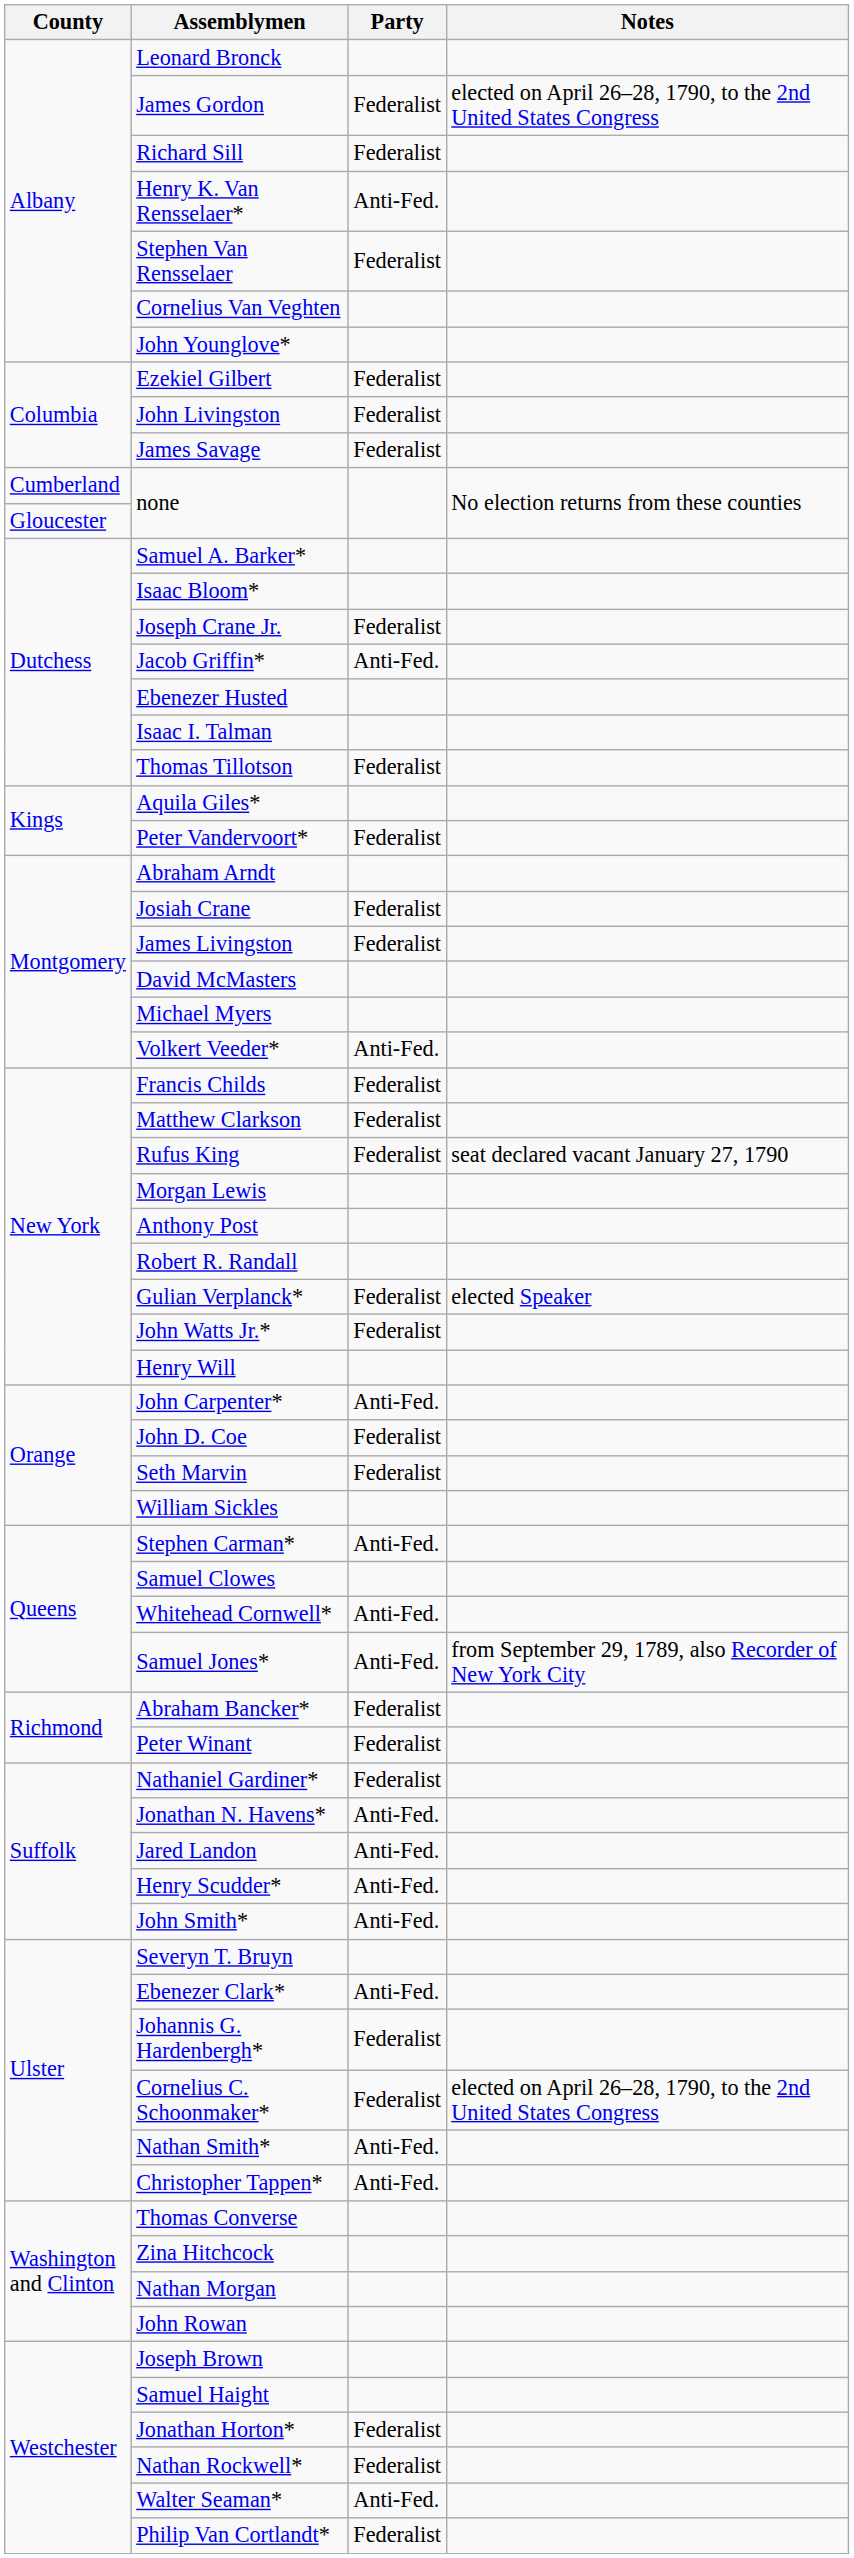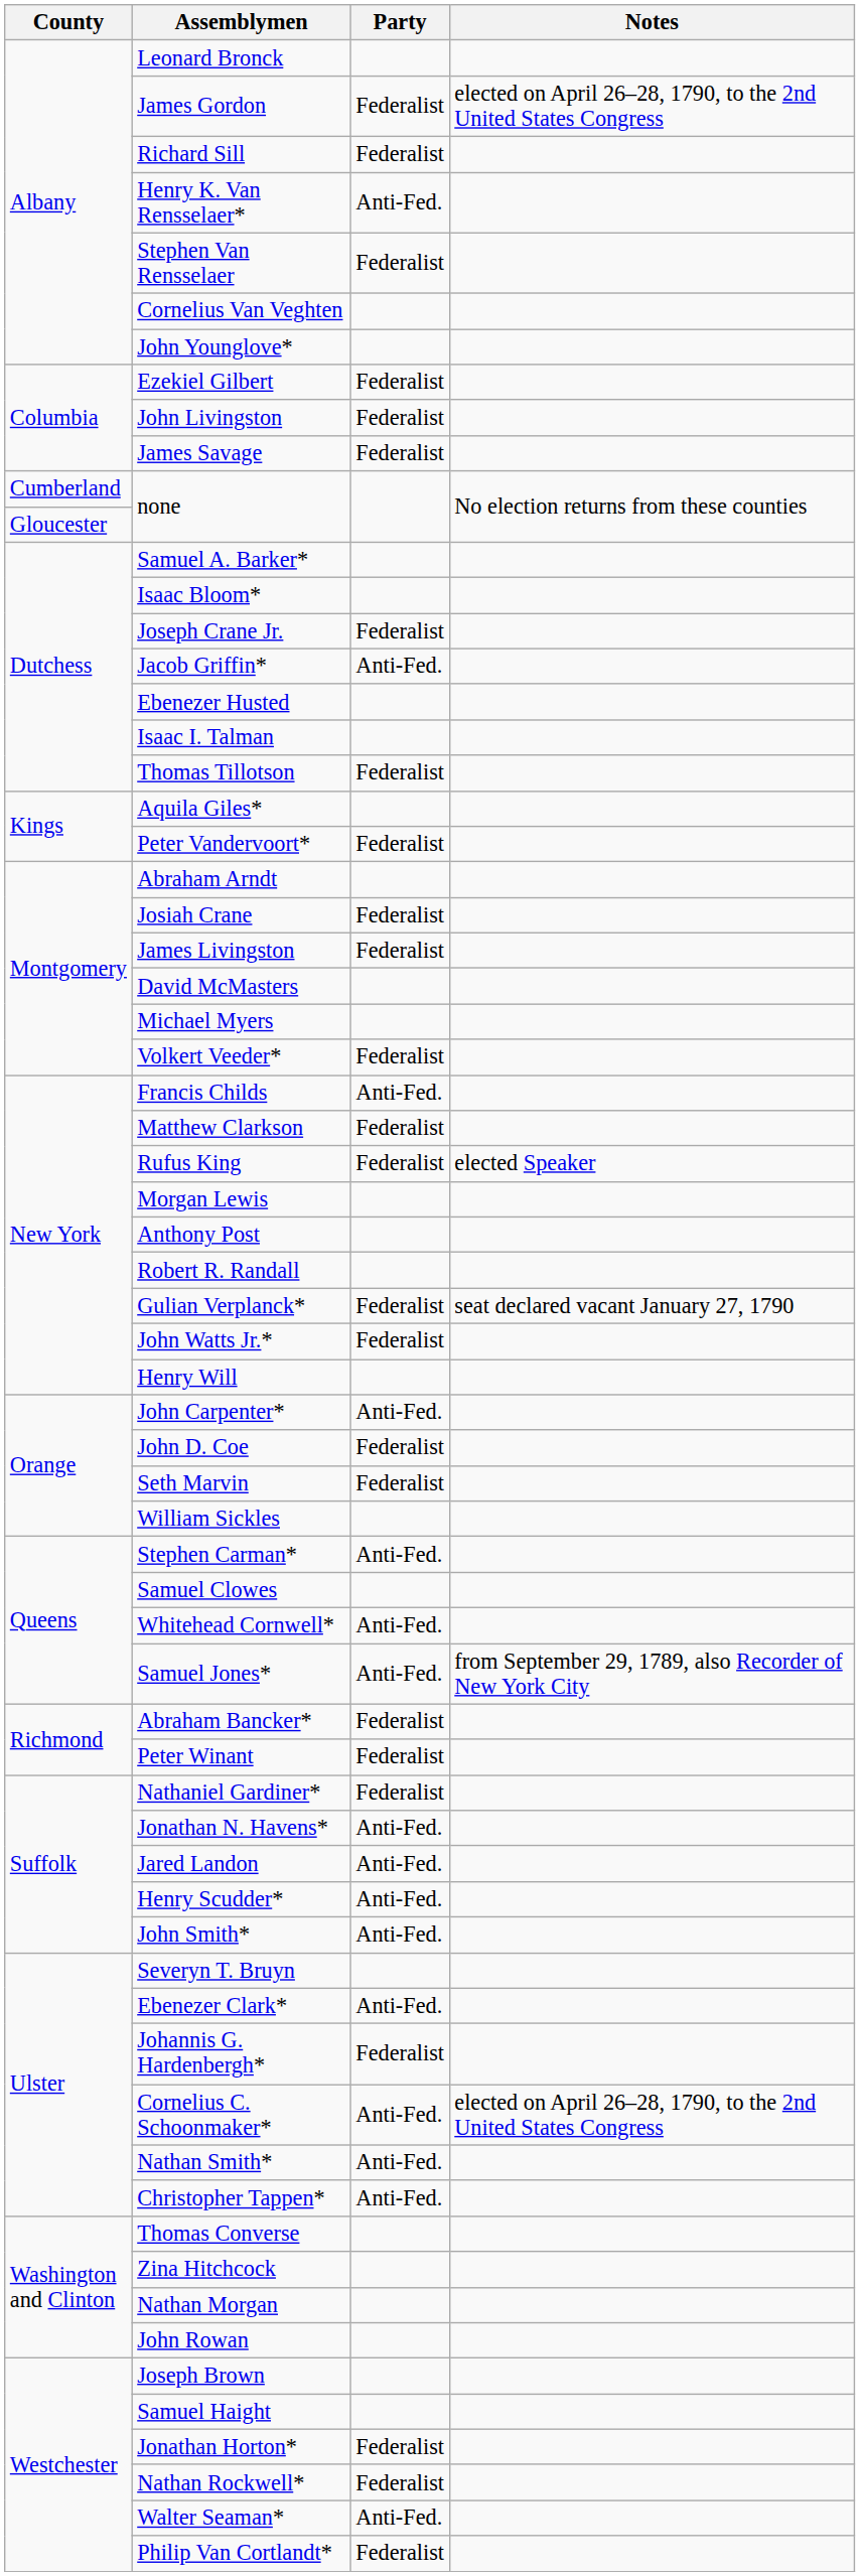Volkert Veeder* | Party: Anti-Fed. -> Federalist
Francis Childs | Party: Federalist -> Anti-Fed.
Rufus King | Notes: seat declared vacant January 27, 1790 -> elected Speaker
Gulian Verplanck* | Notes: elected Speaker -> seat declared vacant January 27, 1790
Cornelius C. Schoonmaker* | Party: Federalist -> Anti-Fed.
